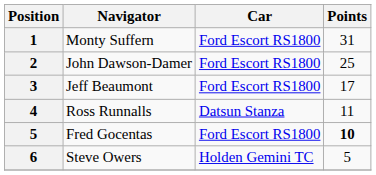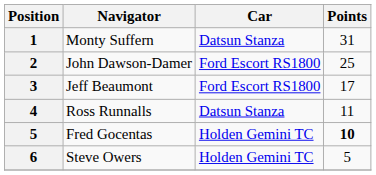Monty Suffern | Car: Ford Escort RS1800 -> Datsun Stanza
Fred Gocentas | Car: Ford Escort RS1800 -> Holden Gemini TC
